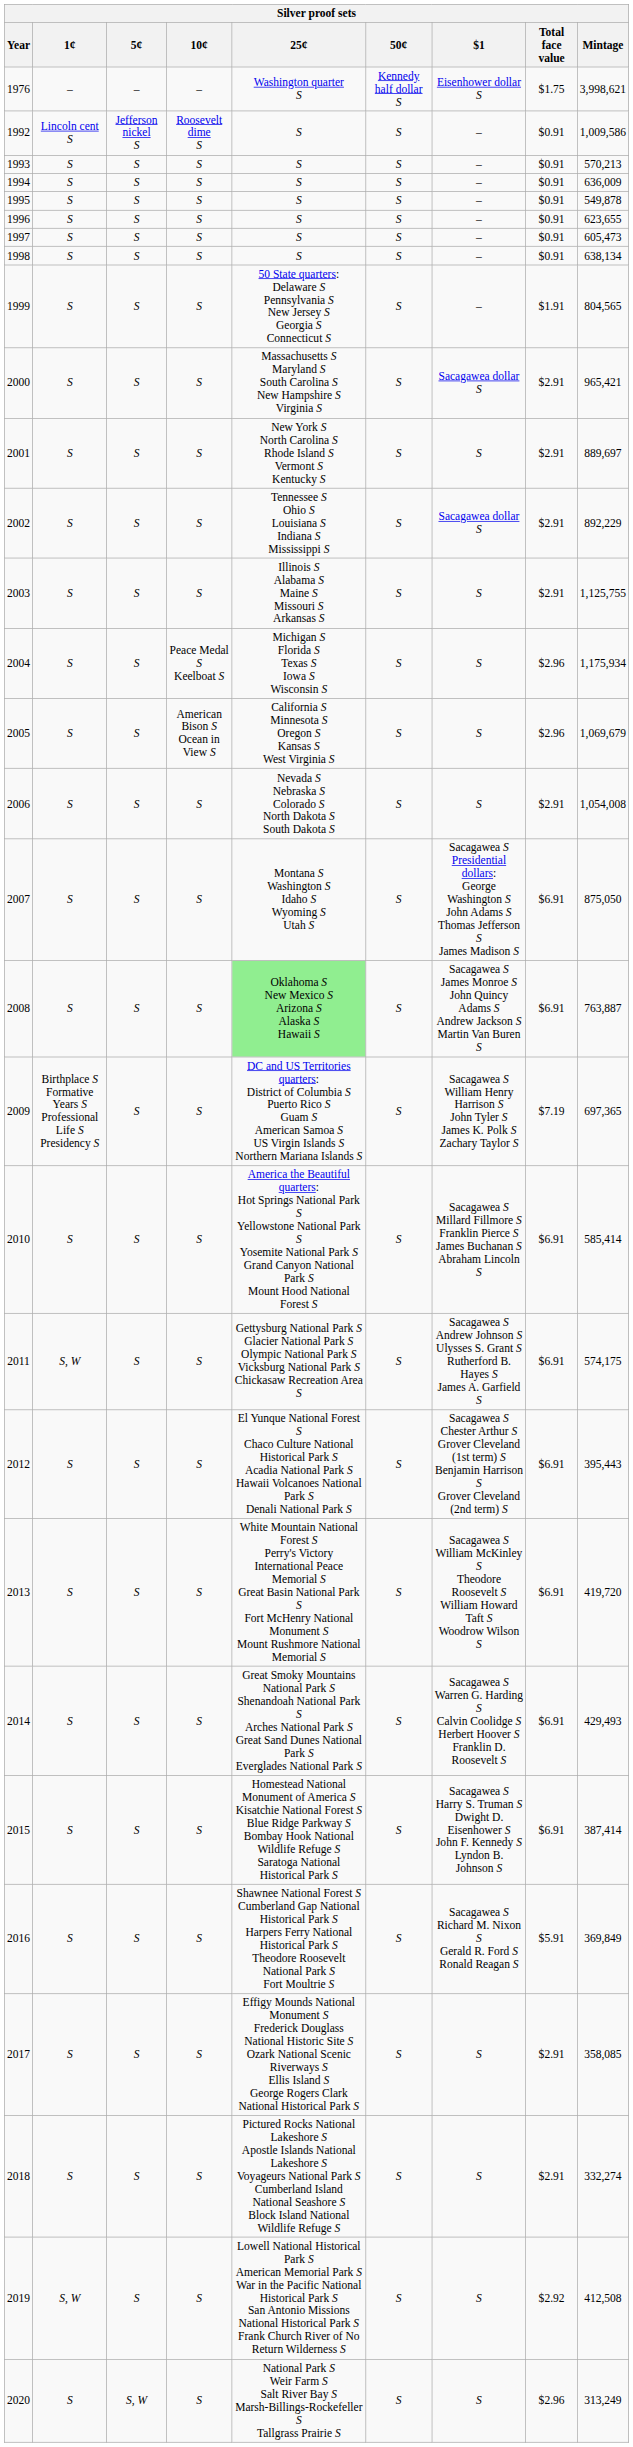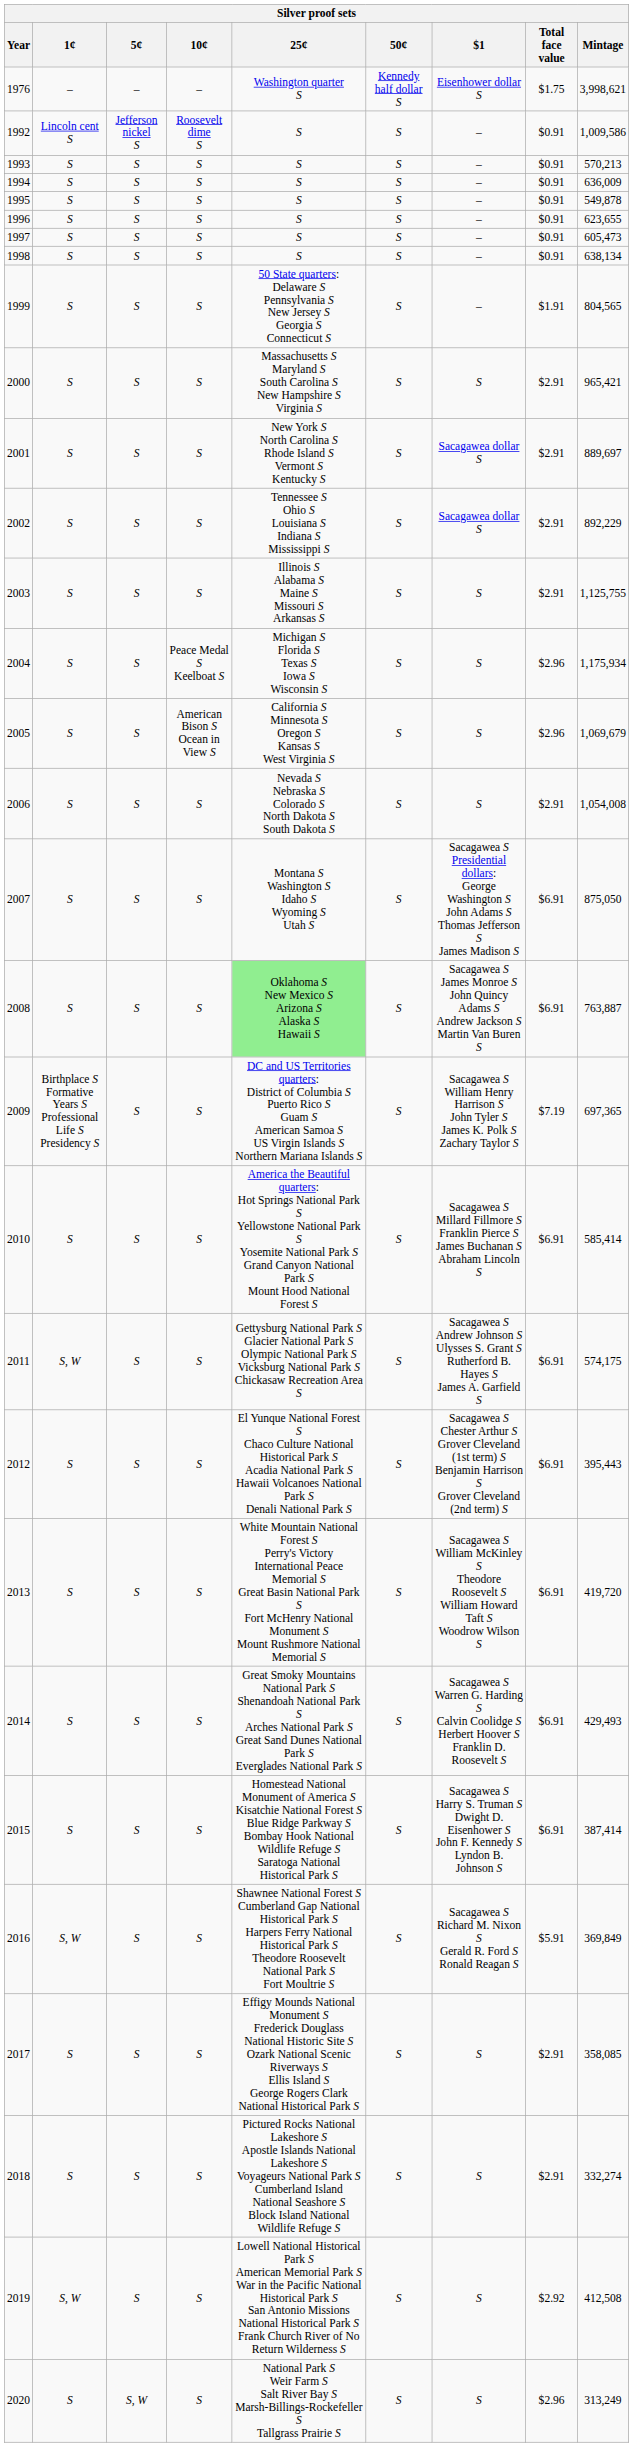2000 | $1: Sacagawea dollar S -> S
2001 | $1: S -> Sacagawea dollar S
2016 | 1¢: S -> S, W
